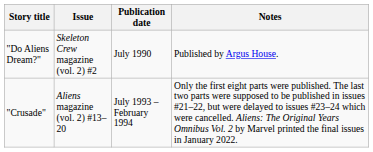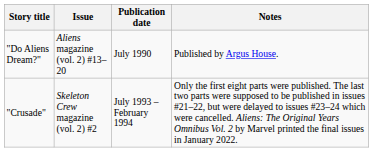"Do Aliens Dream?" | Issue: Skeleton Crew magazine (vol. 2) #2 -> Aliens magazine (vol. 2) #13–20
"Crusade" | Issue: Aliens magazine (vol. 2) #13–20 -> Skeleton Crew magazine (vol. 2) #2
